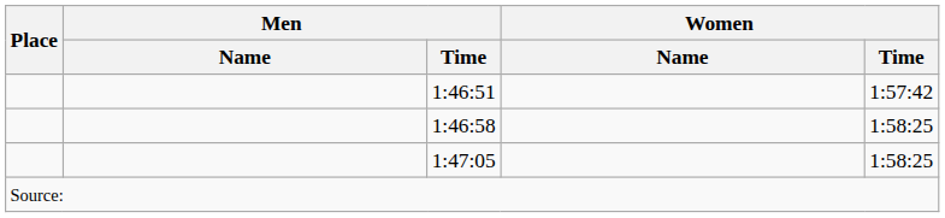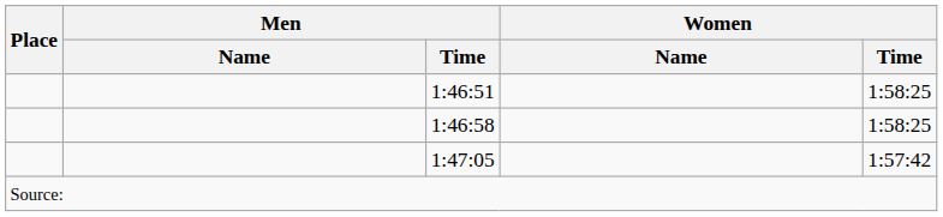1:46:51 | Women / Time: 1:57:42 -> 1:58:25
1:47:05 | Women / Time: 1:58:25 -> 1:57:42
